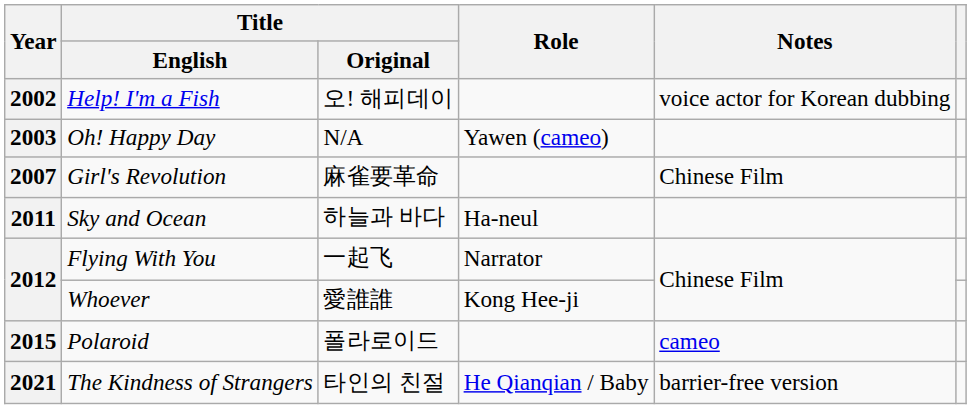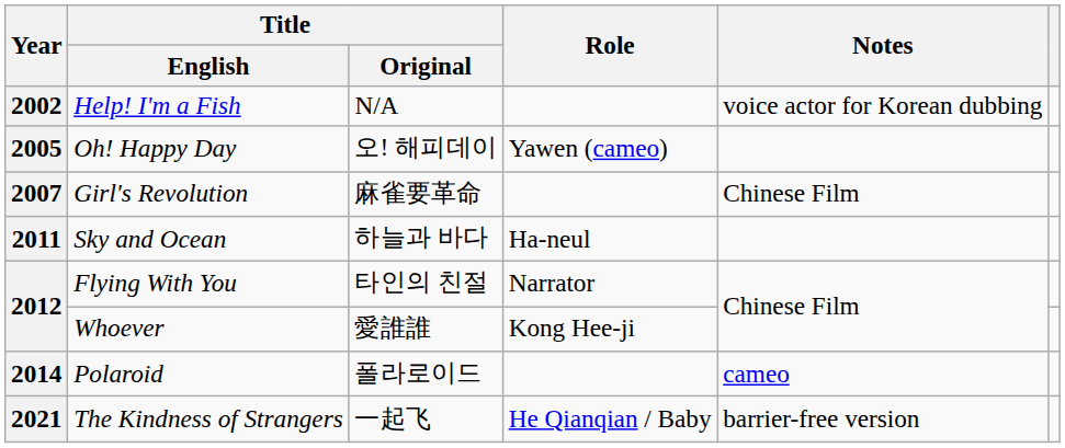Help! I'm a Fish | Title / Original: 오! 해피데이 -> N/A
Oh! Happy Day | Year: 2003 -> 2005
Oh! Happy Day | Title / Original: N/A -> 오! 해피데이
Flying With You | Title / Original: 一起飞 -> 타인의 친절
Polaroid | Year: 2015 -> 2014
The Kindness of Strangers | Title / Original: 타인의 친절 -> 一起飞
